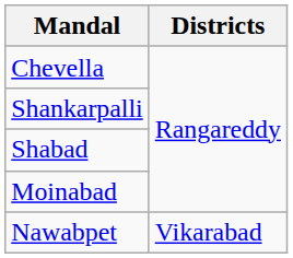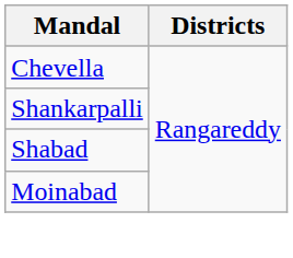- row: Nawabpet | Vikarabad
